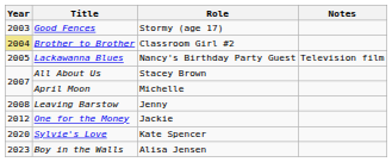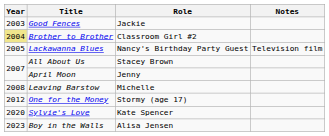Good Fences | Role: Stormy (age 17) -> Jackie
April Moon | Role: Michelle -> Jenny
Leaving Barstow | Role: Jenny -> Michelle
One for the Money | Role: Jackie -> Stormy (age 17)
